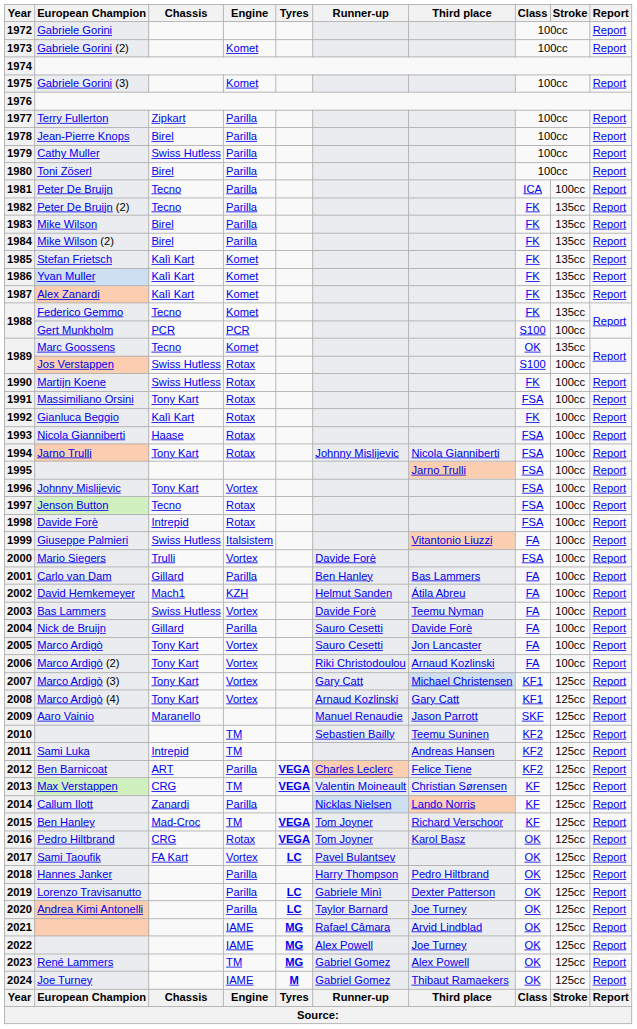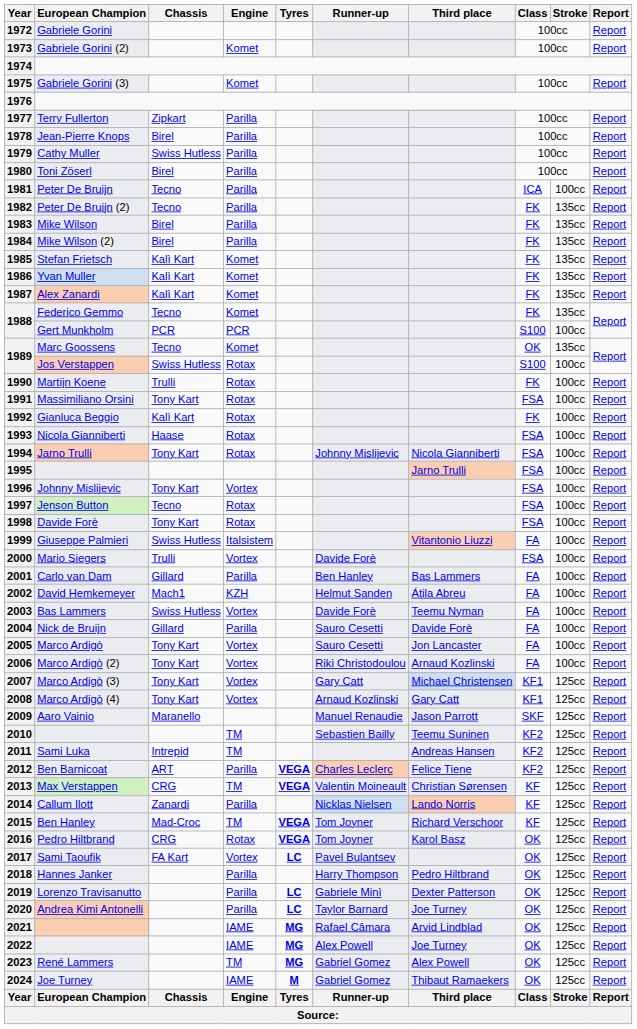1990 | Chassis: Swiss Hutless -> Trulli
1998 | Chassis: Intrepid -> Tony Kart
